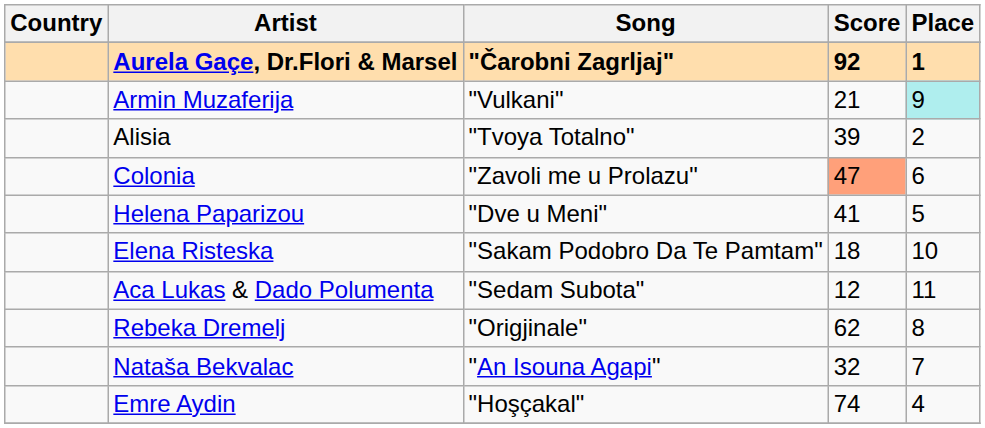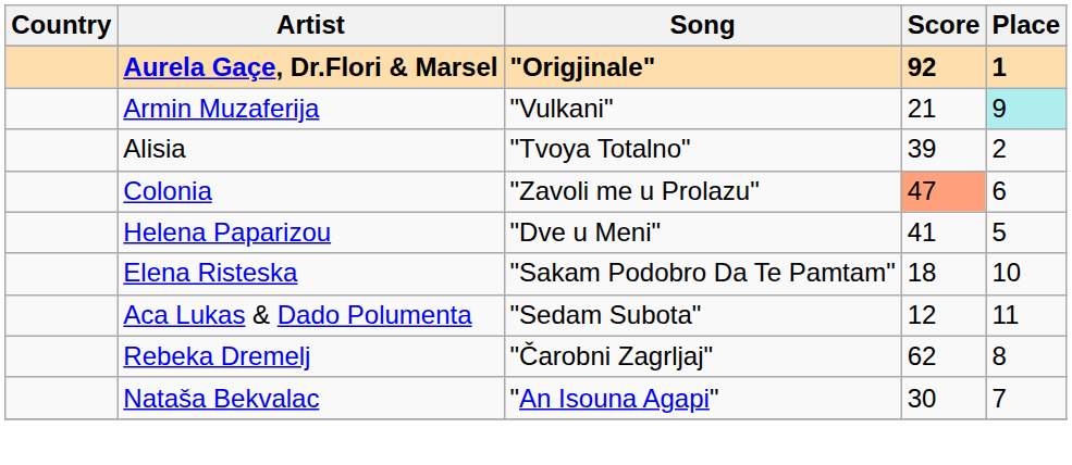Aurela Gaçe, Dr.Flori & Marsel | Song: "Čarobni Zagrljaj" -> "Origjinale"
Rebeka Dremelj | Song: "Origjinale" -> "Čarobni Zagrljaj"
Nataša Bekvalac | Score: 32 -> 30
- row: Emre Aydin | "Hoşçakal" | 74 | 4
